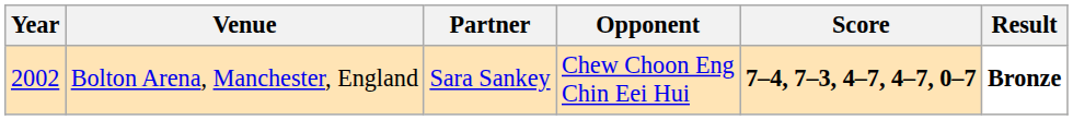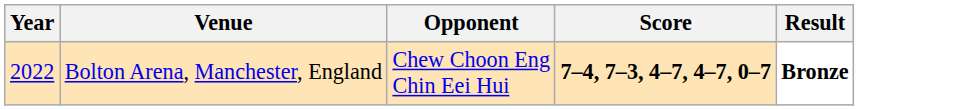- column: Partner | Sara Sankey
Bolton Arena, Manchester, England | Year: 2002 -> 2022
